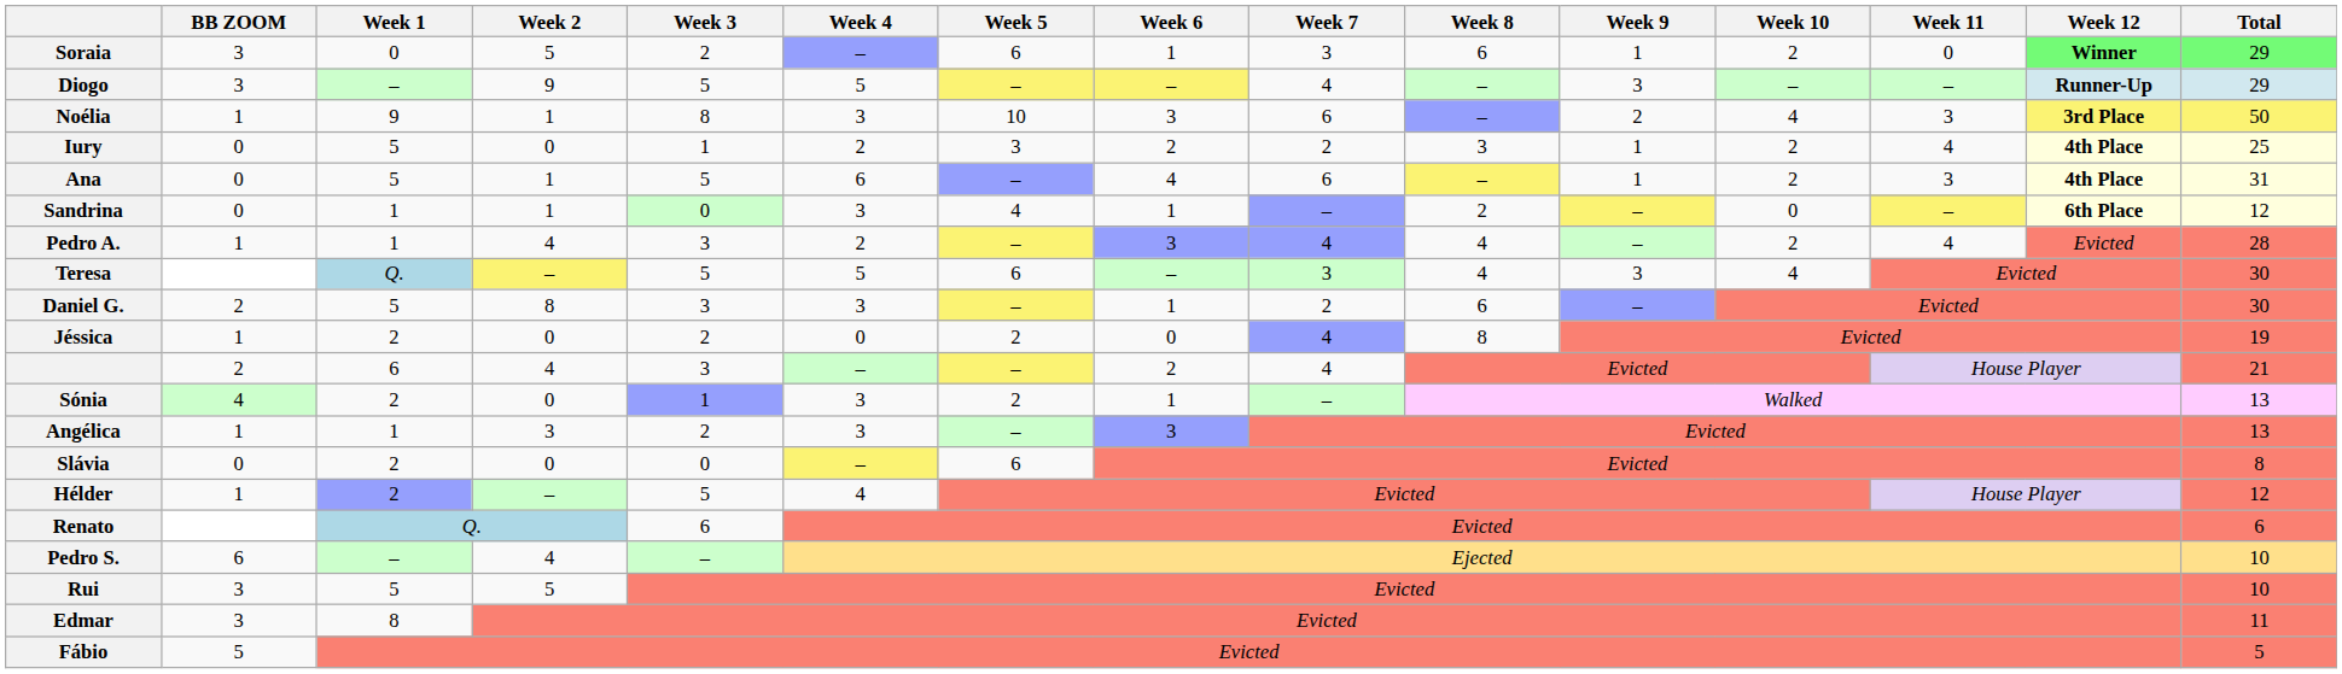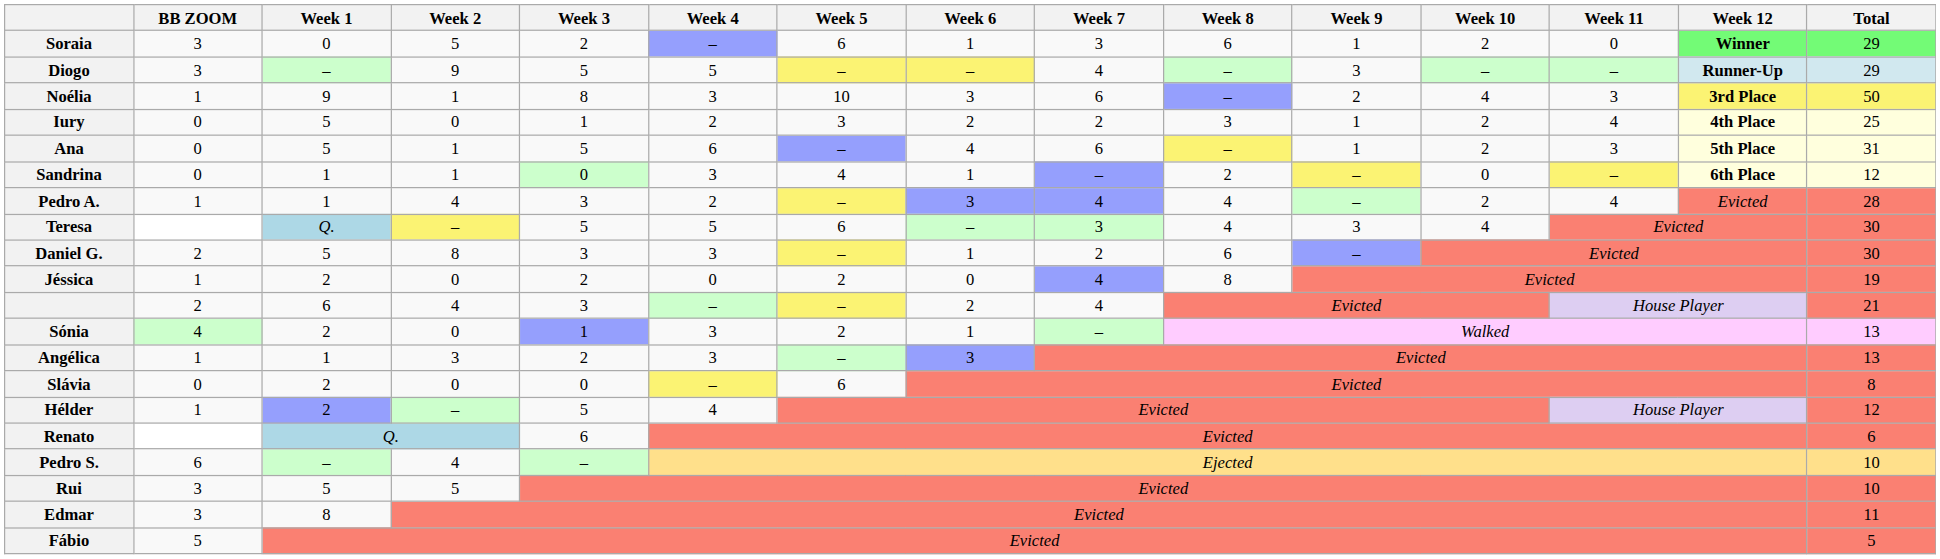Ana | Week 12: 4th Place -> 5th Place
